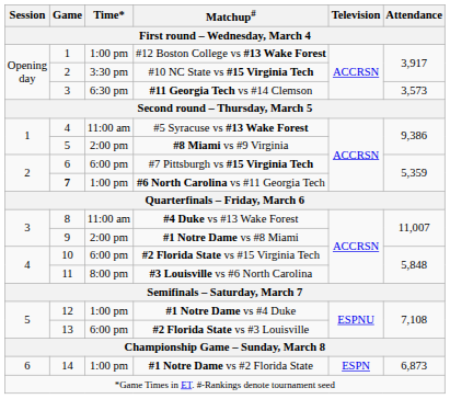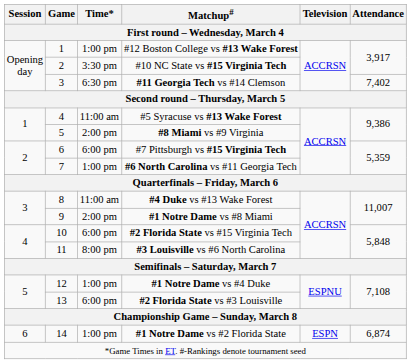#11 Georgia Tech vs #14 Clemson | Attendance: 3,573 -> 7,402
#6 North Carolina vs #11 Georgia Tech | Game: bold -> normal
#1 Notre Dame vs #2 Florida State | Attendance: 6,873 -> 6,874
